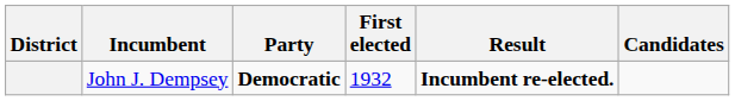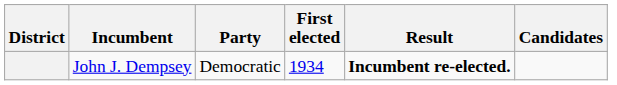John J. Dempsey | Party: bold -> normal
John J. Dempsey | First elected: 1932 -> 1934
